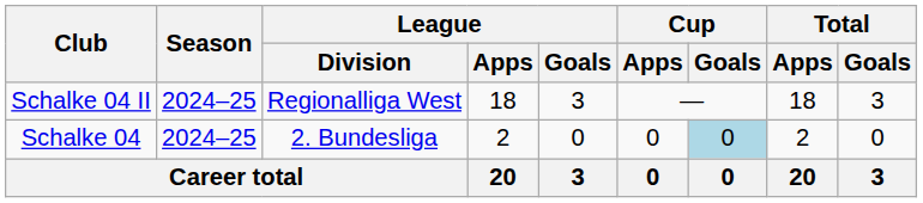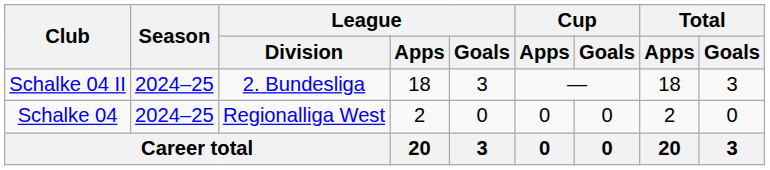Schalke 04 II | League / Division: Regionalliga West -> 2. Bundesliga
Schalke 04 | League / Division: 2. Bundesliga -> Regionalliga West
Schalke 04 | Cup / Goals: lightblue background -> no background
